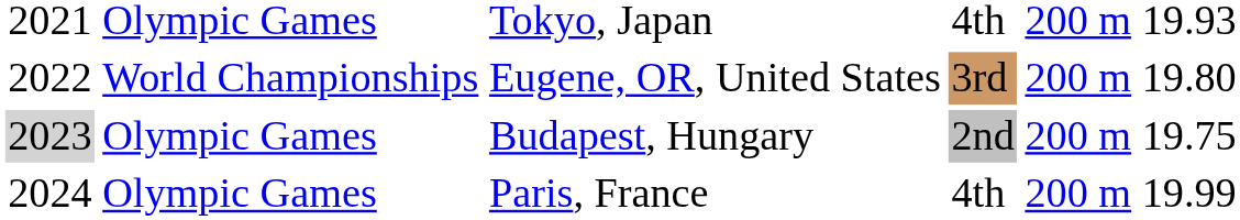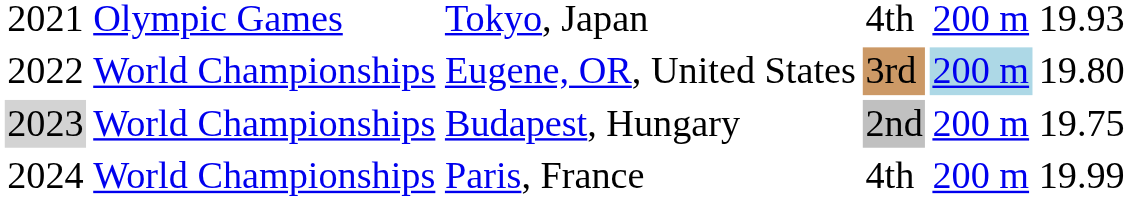Eugene, OR, United States | column 5: no background -> lightblue background
Budapest, Hungary | column 2: Olympic Games -> World Championships
Paris, France | column 2: Olympic Games -> World Championships
